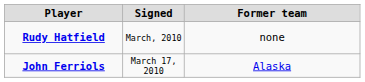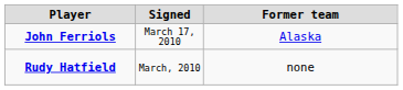rows swapped: Rudy Hatfield <-> John Ferriols
